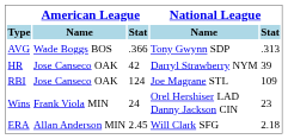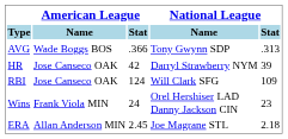RBI | National League / Name: Joe Magrane STL -> Will Clark SFG
ERA | National League / Name: Will Clark SFG -> Joe Magrane STL
